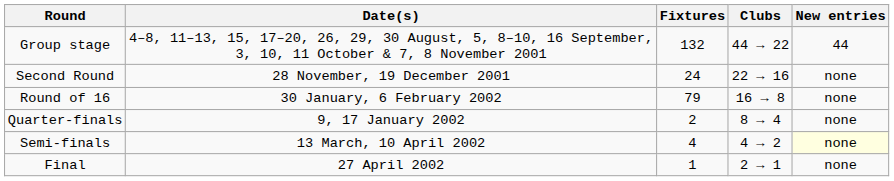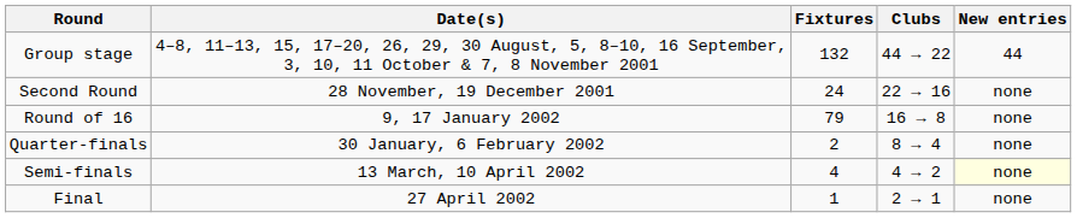Round of 16 | Date(s): 30 January, 6 February 2002 -> 9, 17 January 2002
Quarter-finals | Date(s): 9, 17 January 2002 -> 30 January, 6 February 2002
